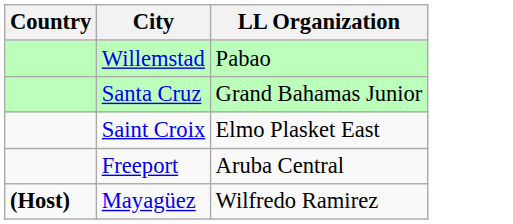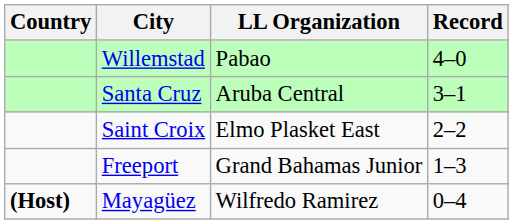+ column: Record | 4–0 | 3–1 | 2–2 | 1–3 | 0–4
Santa Cruz | LL Organization: Grand Bahamas Junior -> Aruba Central
Freeport | LL Organization: Aruba Central -> Grand Bahamas Junior
